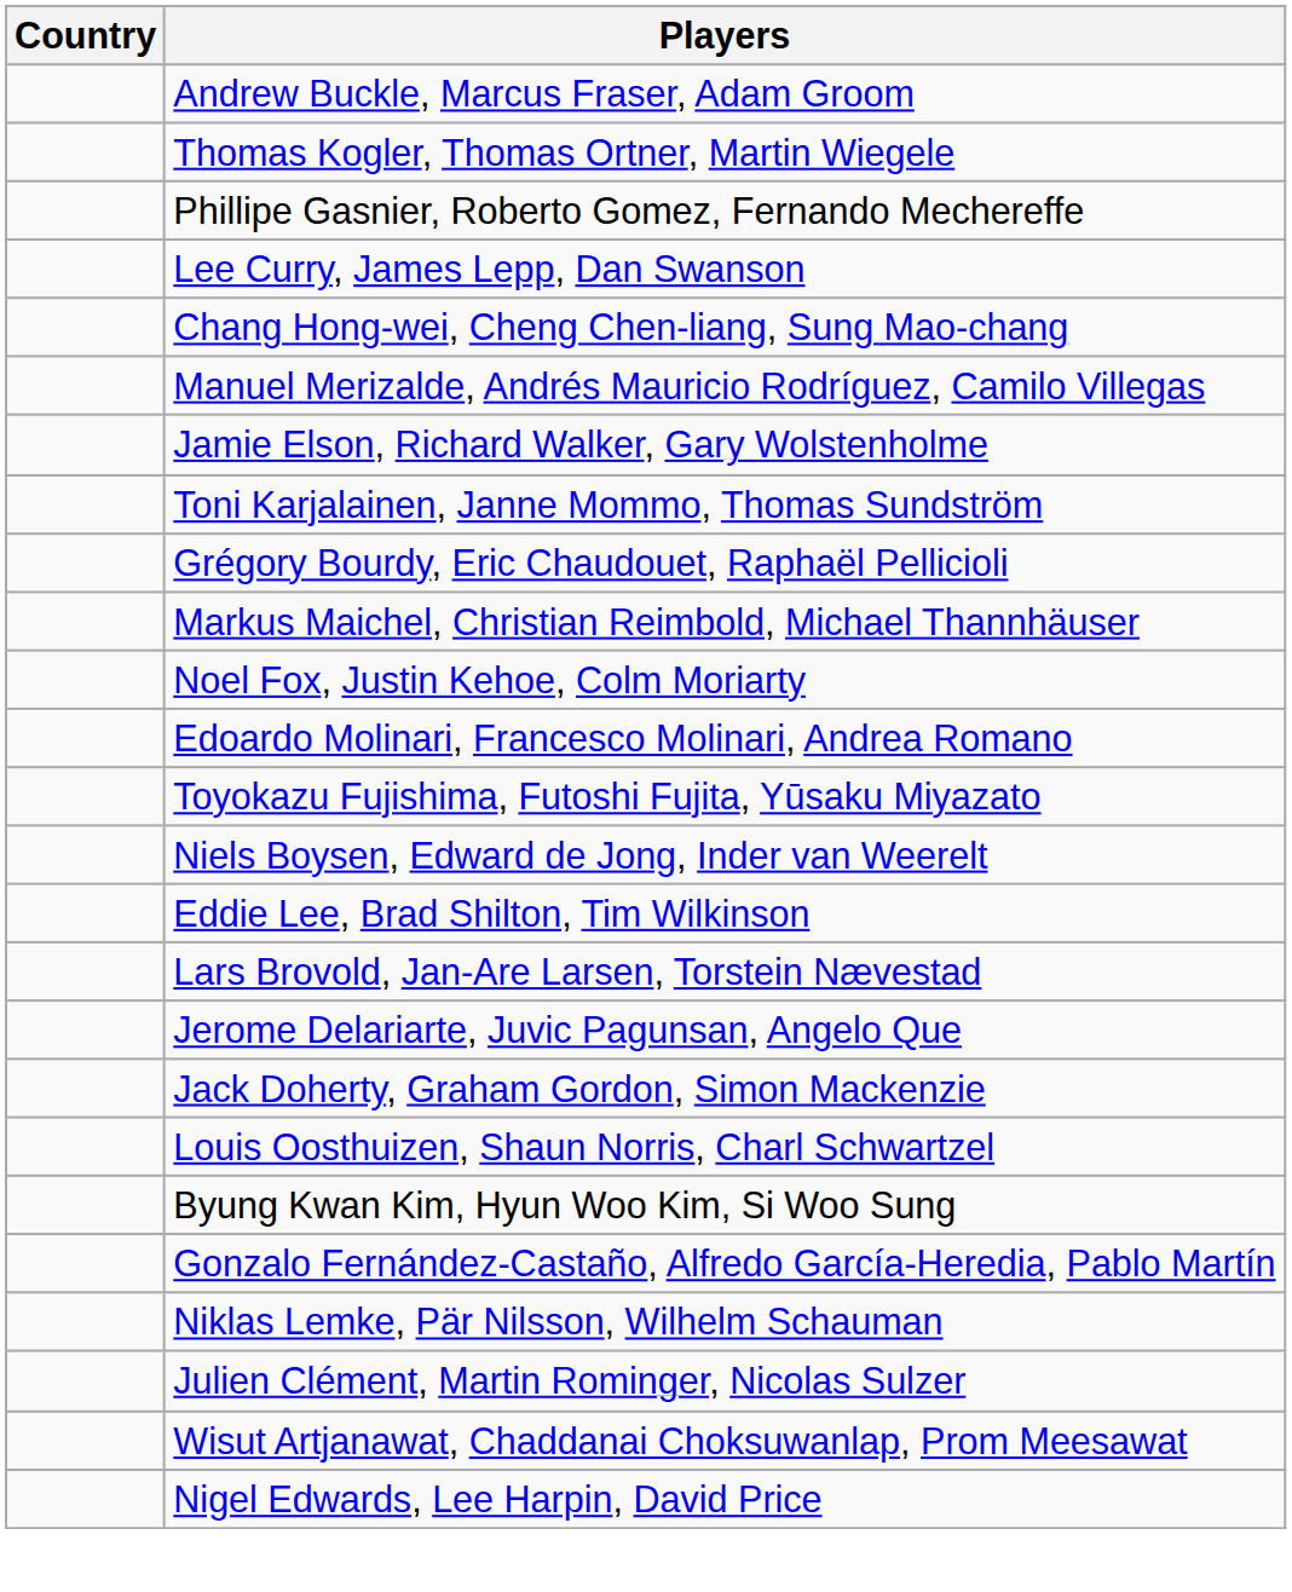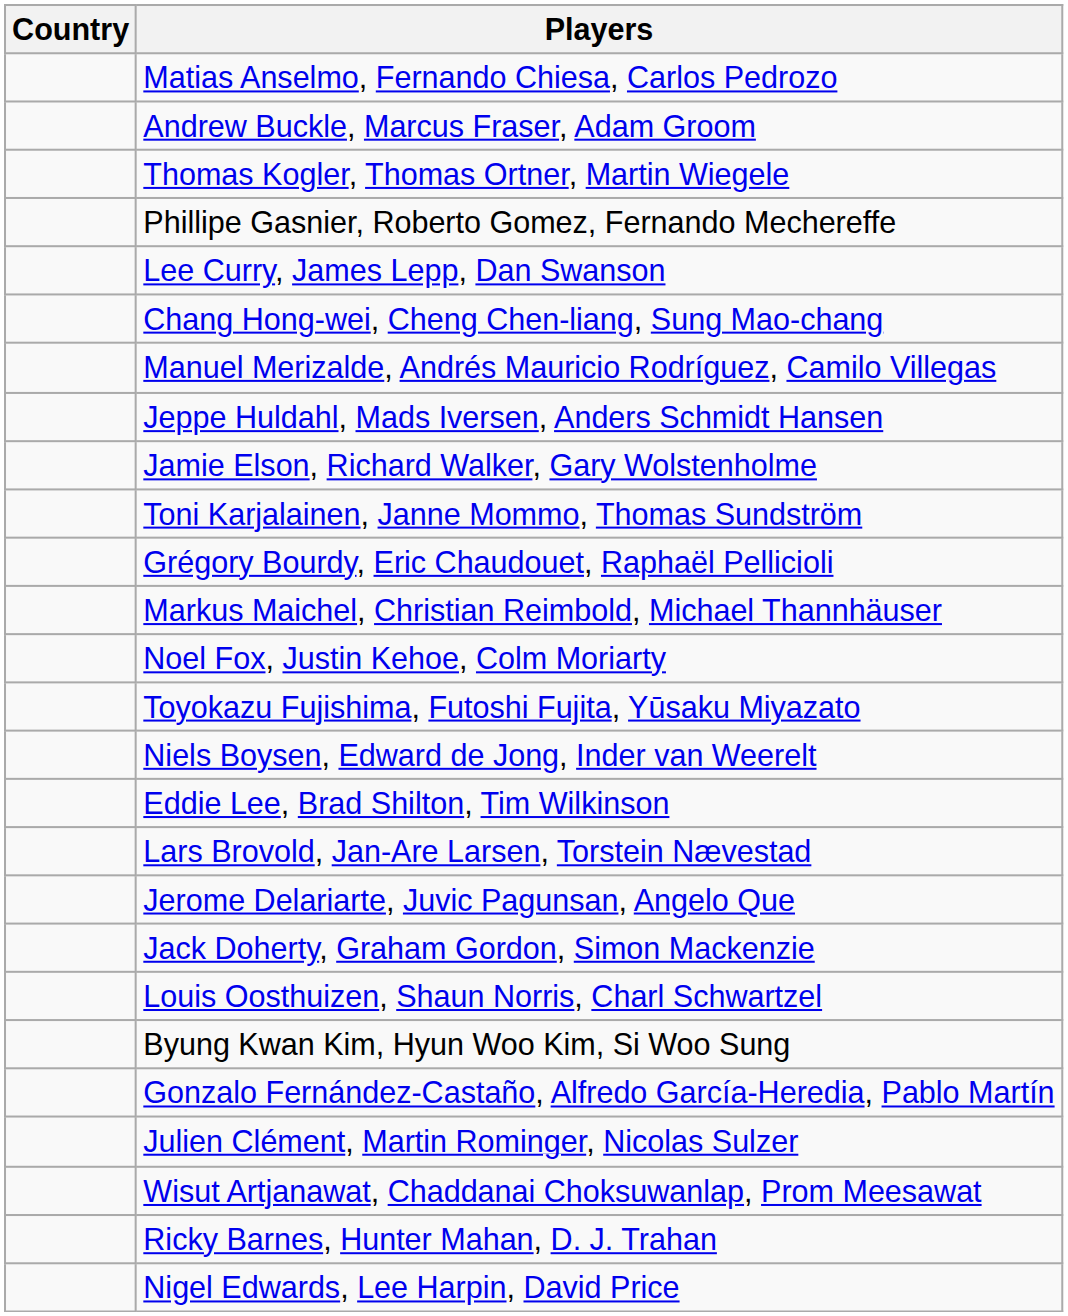+ row: Matias Anselmo, Fernando Chiesa, Carlos Pedrozo
+ row: Jeppe Huldahl, Mads Iversen, Anders Schmidt Hansen
- row: Edoardo Molinari, Francesco Molinari, Andrea Romano
- row: Niklas Lemke, Pär Nilsson, Wilhelm Schauman
+ row: Ricky Barnes, Hunter Mahan, D. J. Trahan
